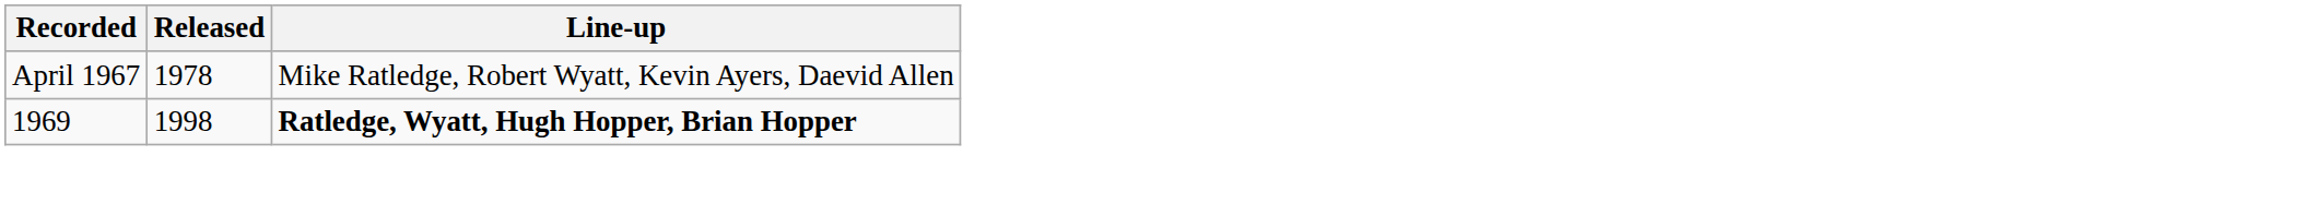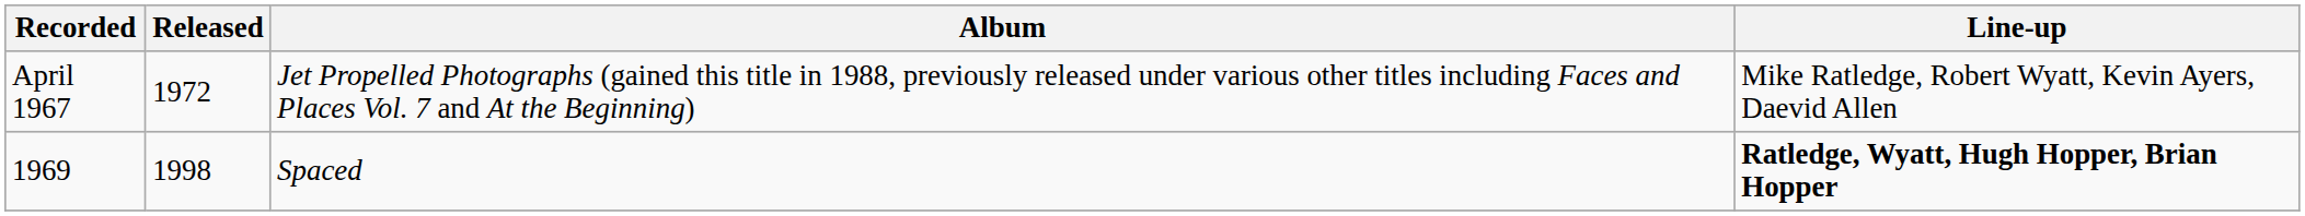+ column: Album | Jet Propelled Photographs (gained this title in 1988, previously released under various other titles including Faces and Places Vol. 7 and At the Beginning) | Spaced
April 1967 | Released: 1978 -> 1972
